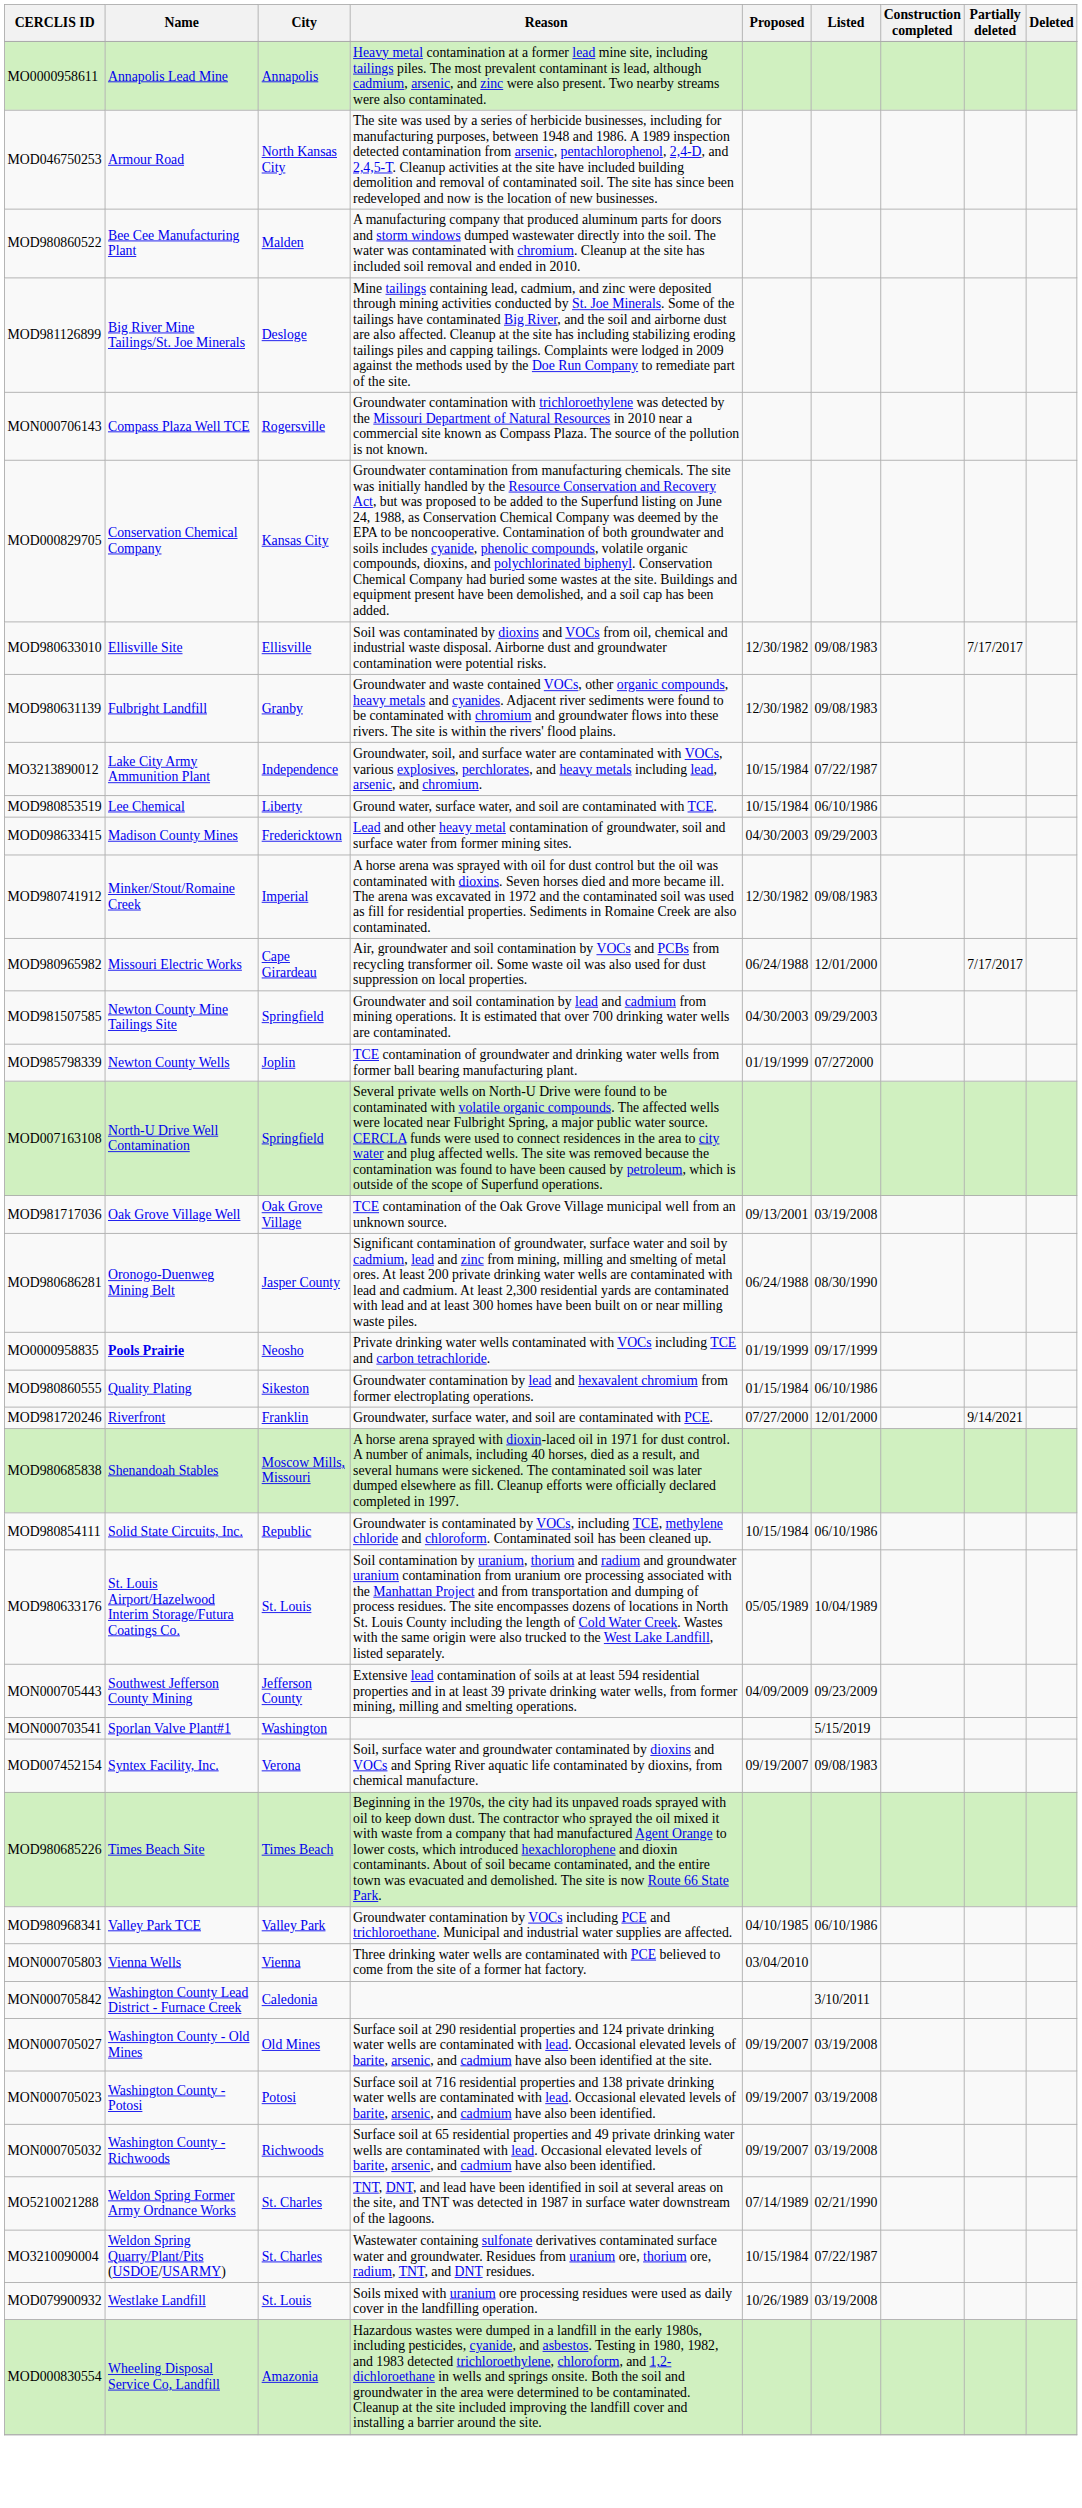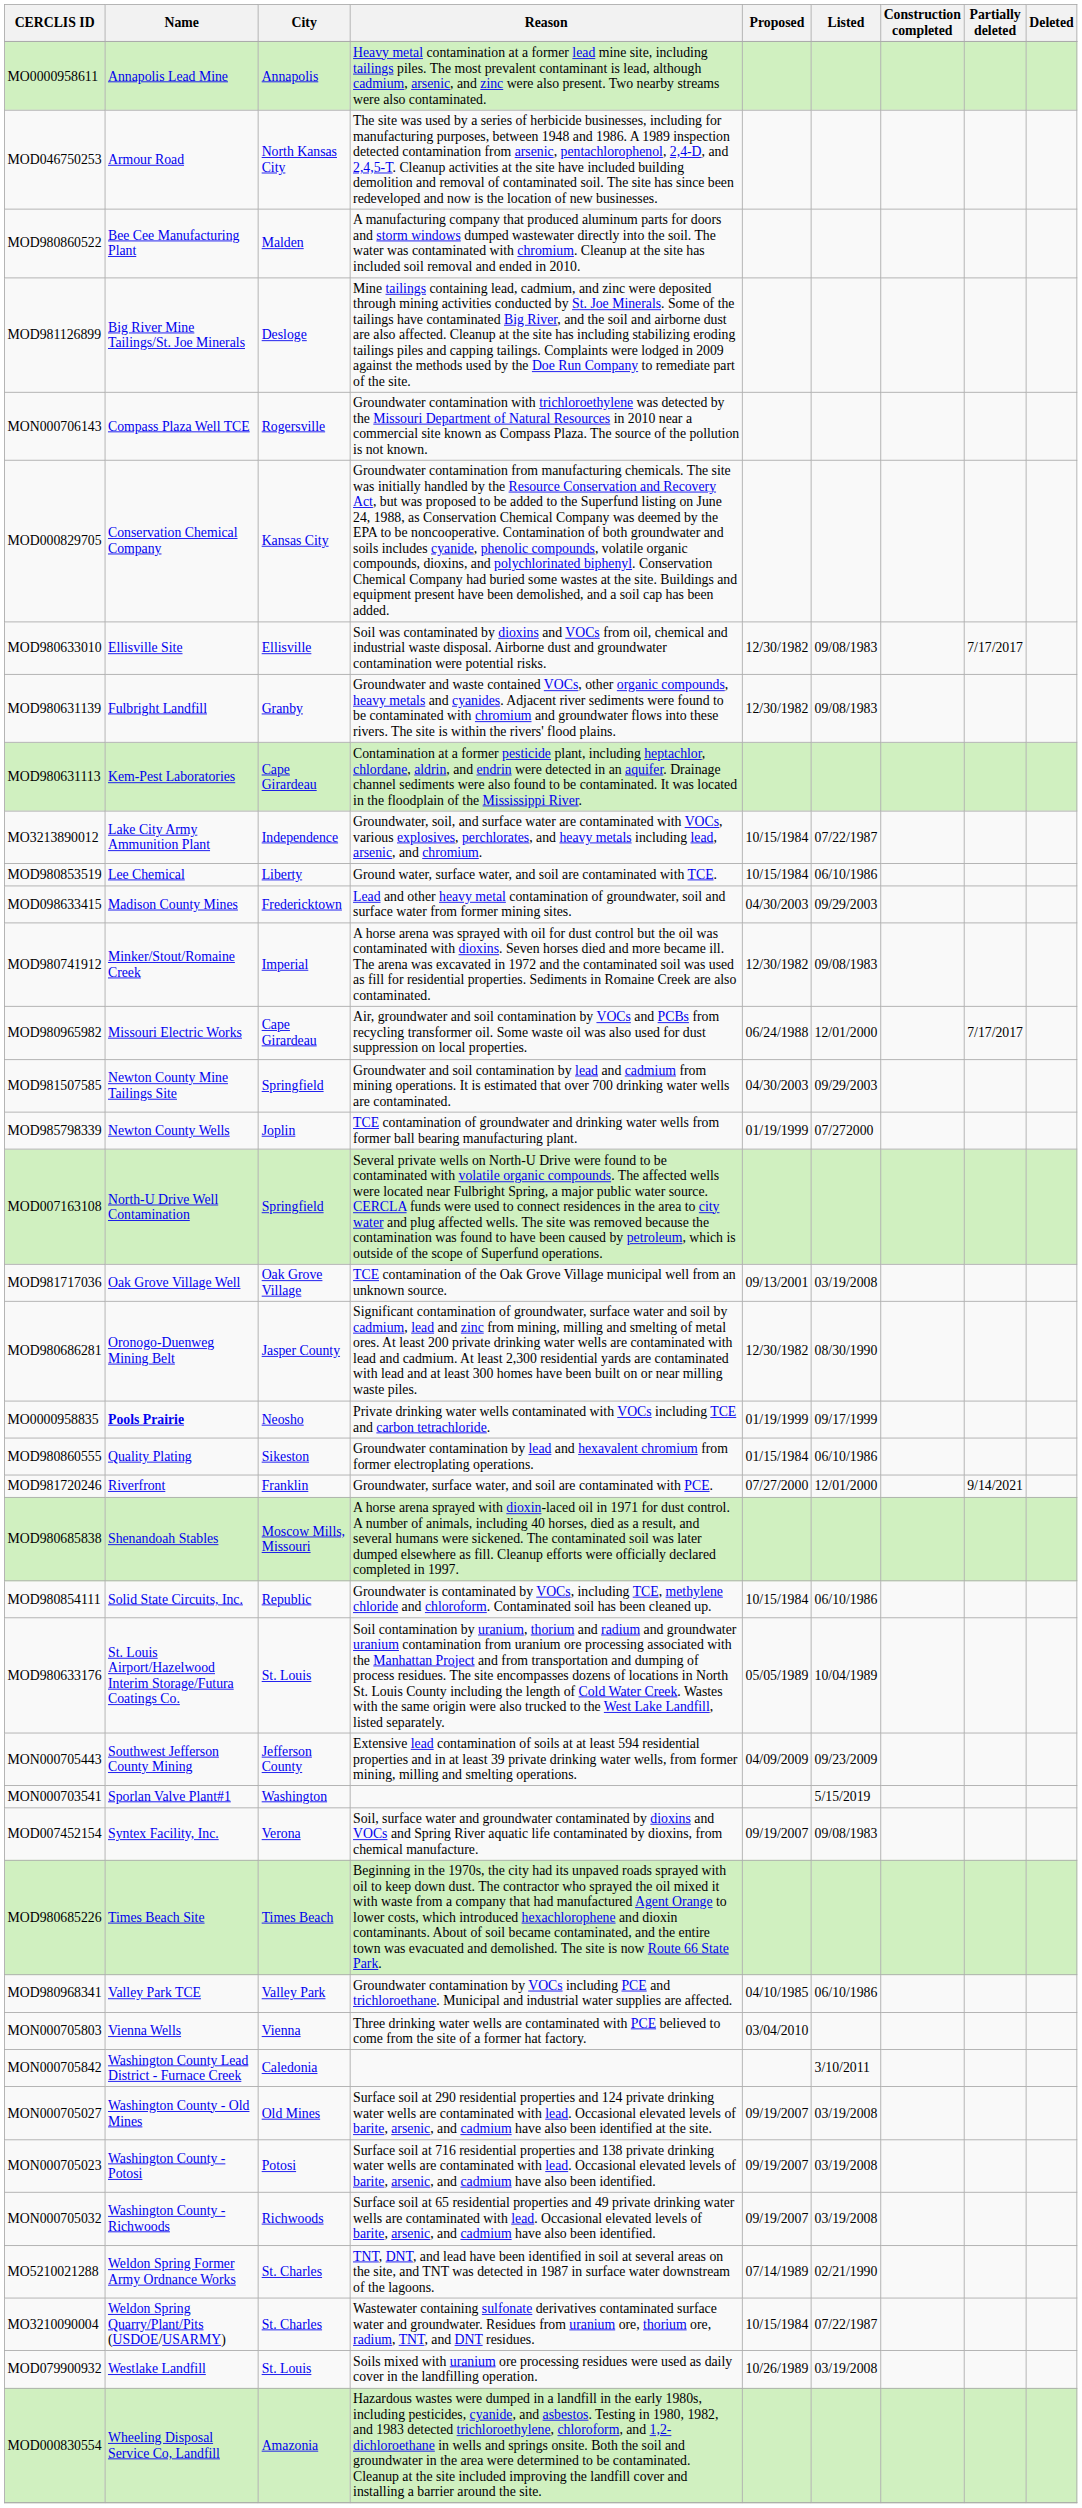+ row: MOD980631113 | Kem-Pest Laboratories | Cape Girardeau | Contamination at a former pesticide plant, including heptachlor, chlordane, aldrin, and endrin were detected in an aquifer. Drainage channel sediments were also found to be contaminated. It was located in the floodplain of the Mississippi River.
MOD980686281 | Proposed: 06/24/1988 -> 12/30/1982
